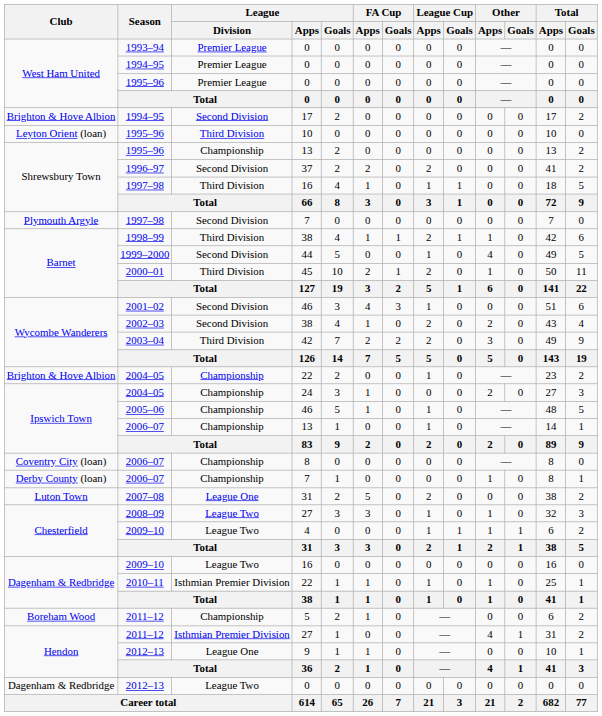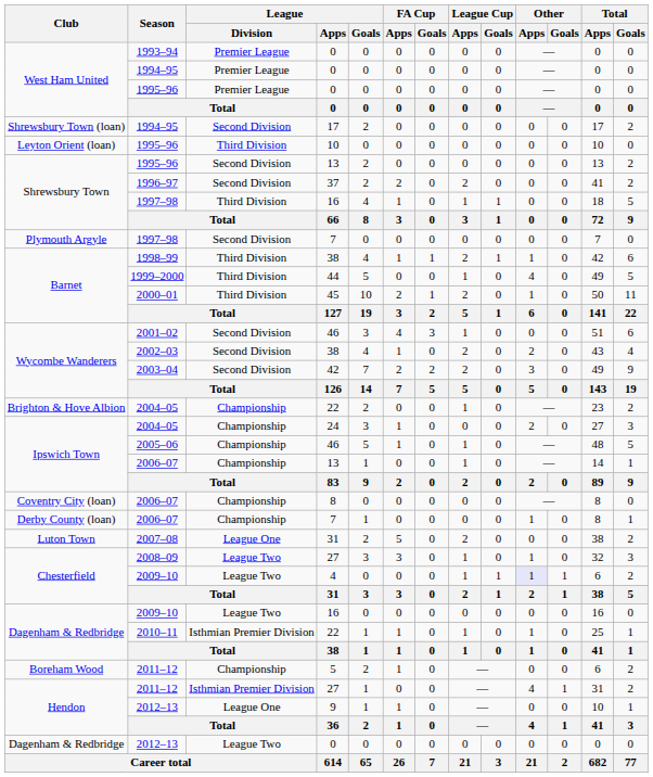1994–95 / 17 | Club: Brighton & Hove Albion -> Shrewsbury Town (loan)
1995–96 / 13 | League / Division: Championship -> Second Division
1999–2000 | League / Division: Second Division -> Third Division
2003–04 | League / Division: Third Division -> Second Division
2009–10 / 4 | Other / Apps: no background -> lavender background
